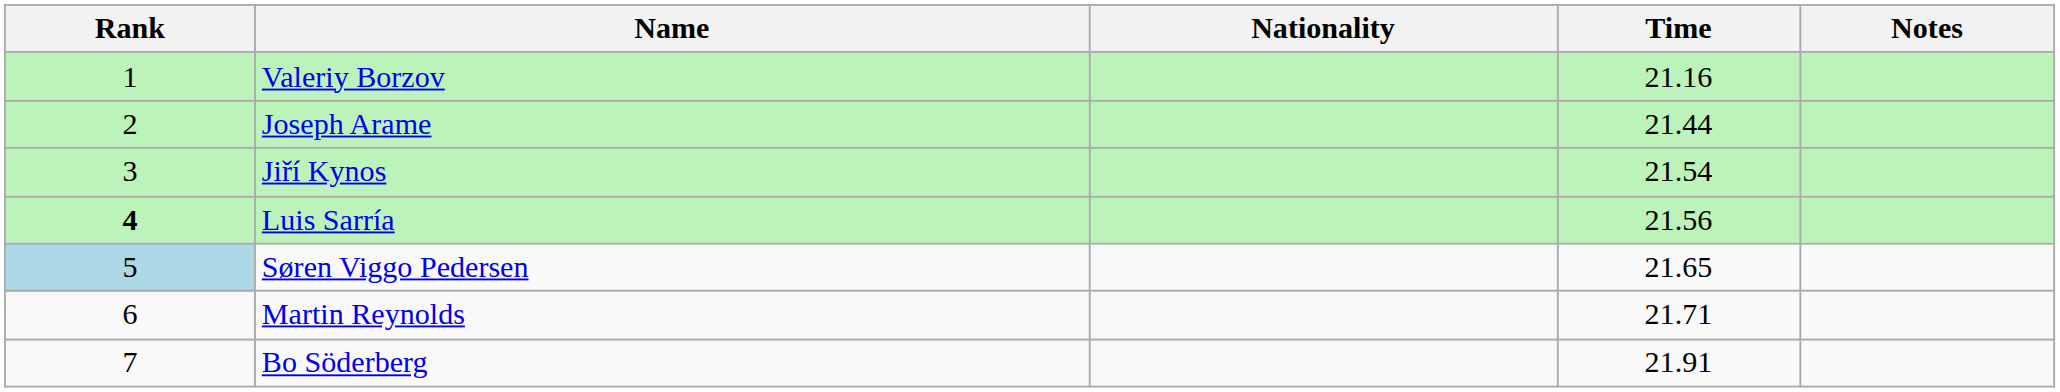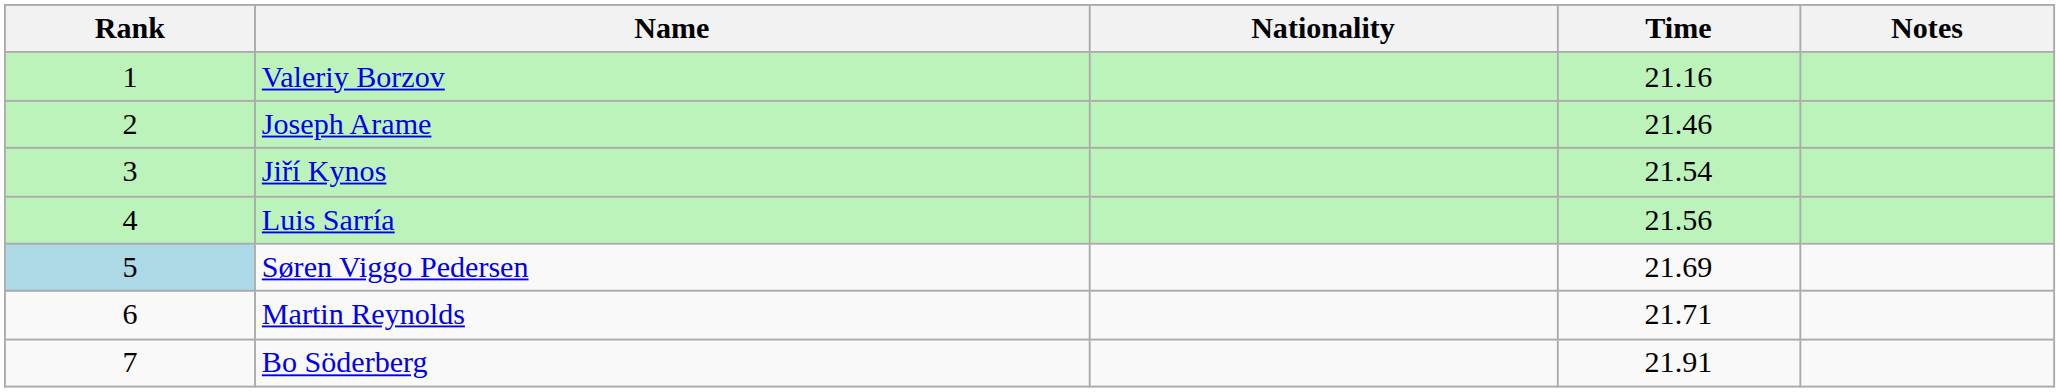Joseph Arame | Time: 21.44 -> 21.46
Luis Sarría | Rank: bold -> normal
Søren Viggo Pedersen | Time: 21.65 -> 21.69
